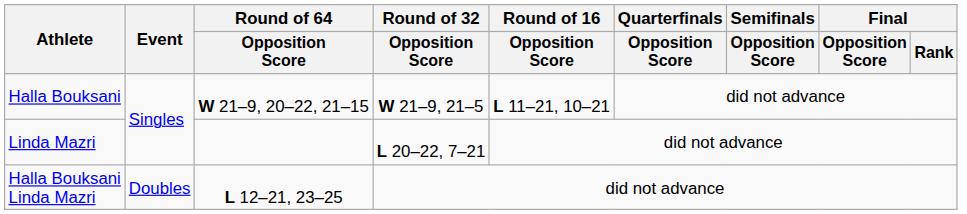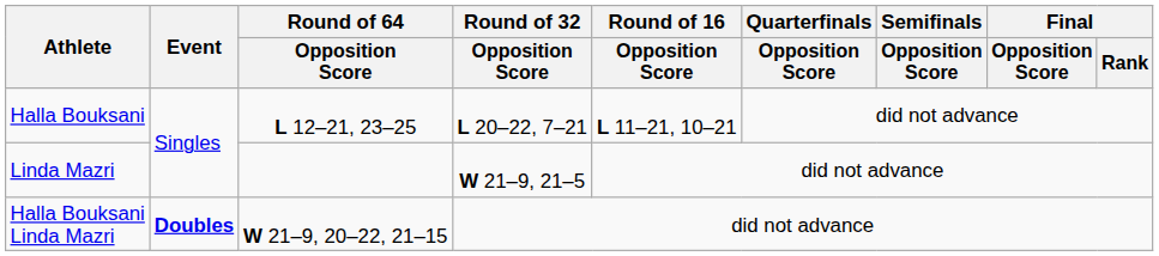Halla Bouksani | Round of 64 / Opposition Score: W 21–9, 20–22, 21–15 -> L 12–21, 23–25
Halla Bouksani | Round of 32 / Opposition Score: W 21–9, 21–5 -> L 20–22, 7–21
Linda Mazri | Round of 32 / Opposition Score: L 20–22, 7–21 -> W 21–9, 21–5
Halla Bouksani Linda Mazri | Event: normal -> bold
Halla Bouksani Linda Mazri | Round of 64 / Opposition Score: L 12–21, 23–25 -> W 21–9, 20–22, 21–15
